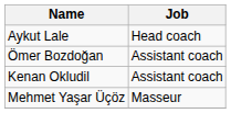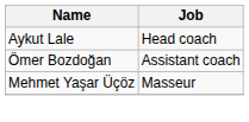- row: Kenan Okludil | Assistant coach
